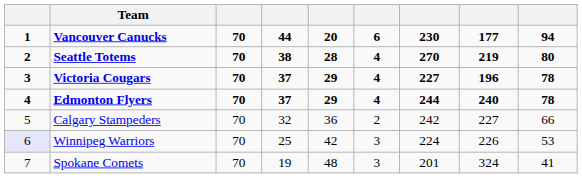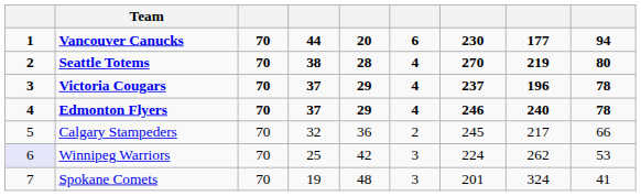Victoria Cougars | column 7: 227 -> 237
Edmonton Flyers | column 7: 244 -> 246
Calgary Stampeders | column 7: 242 -> 245
Calgary Stampeders | column 8: 227 -> 217
Winnipeg Warriors | column 8: 226 -> 262
